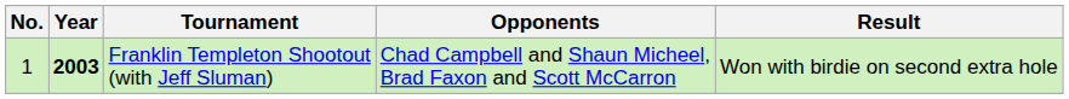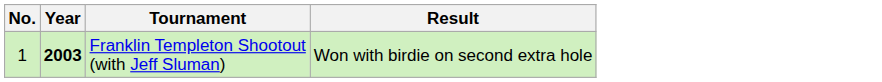- column: Opponents | Chad Campbell and Shaun Micheel, Brad Faxon and Scott McCarron
